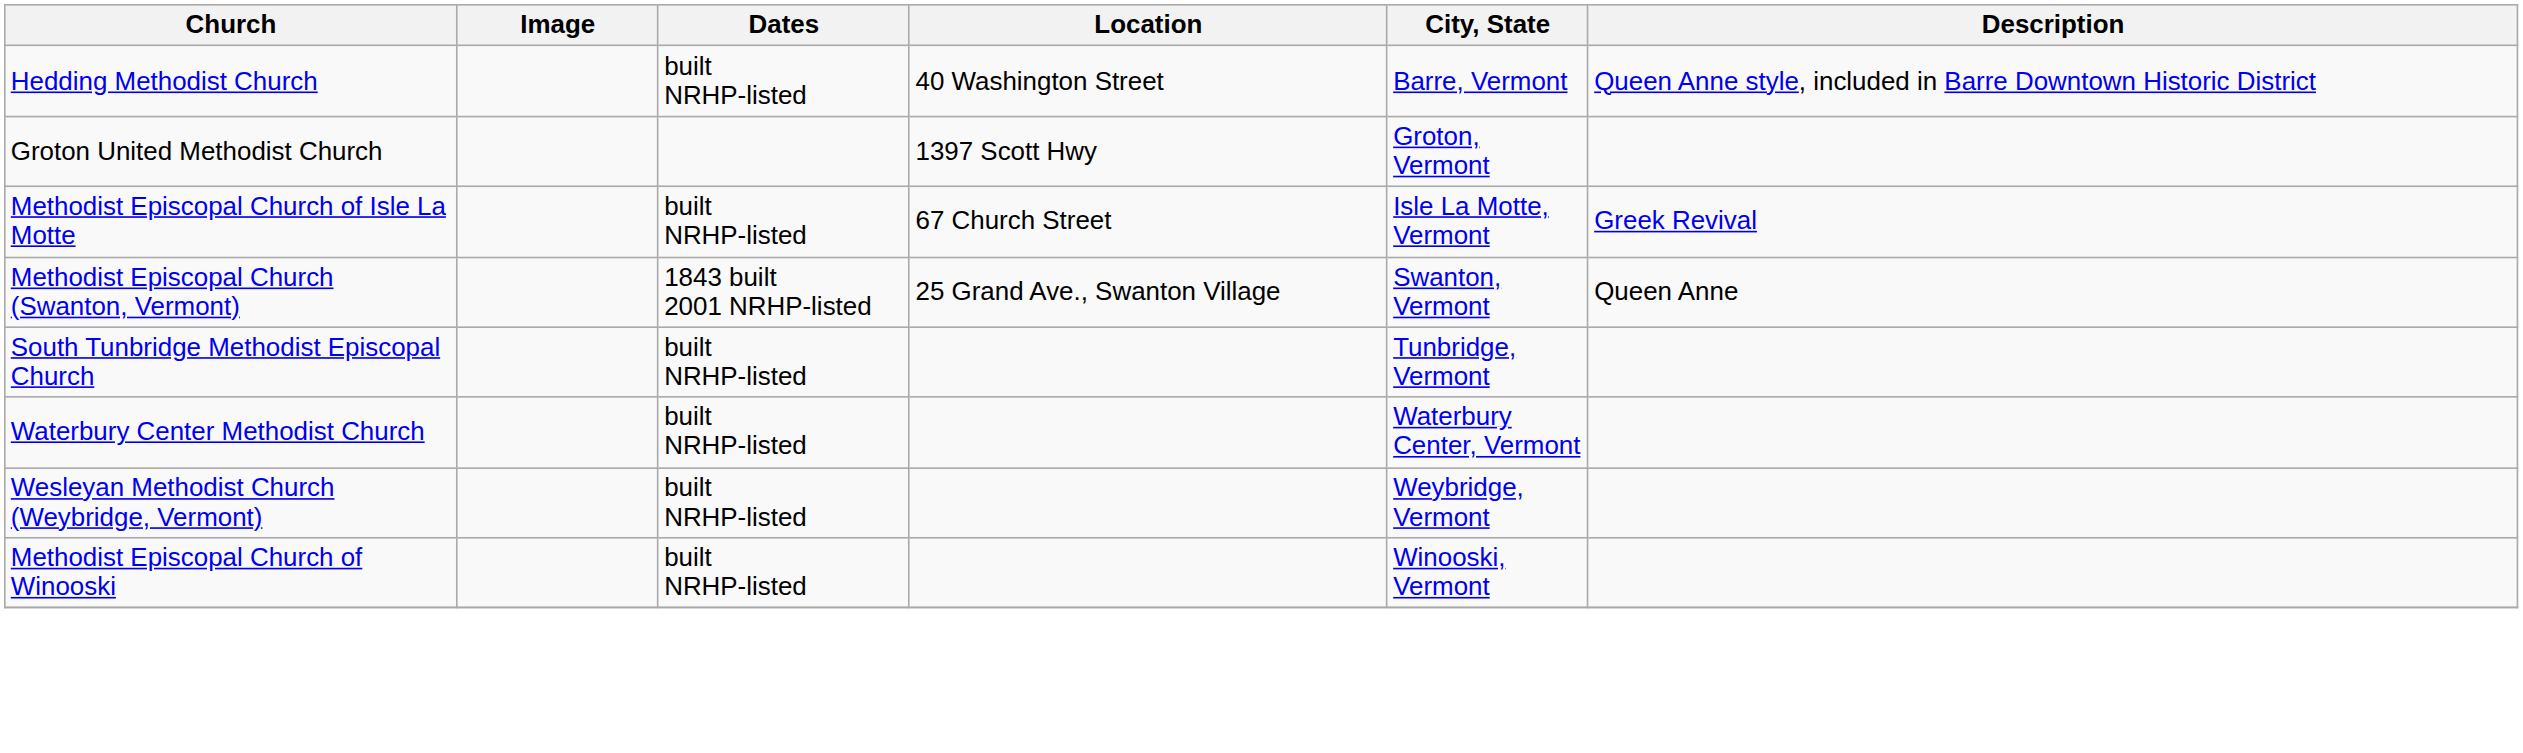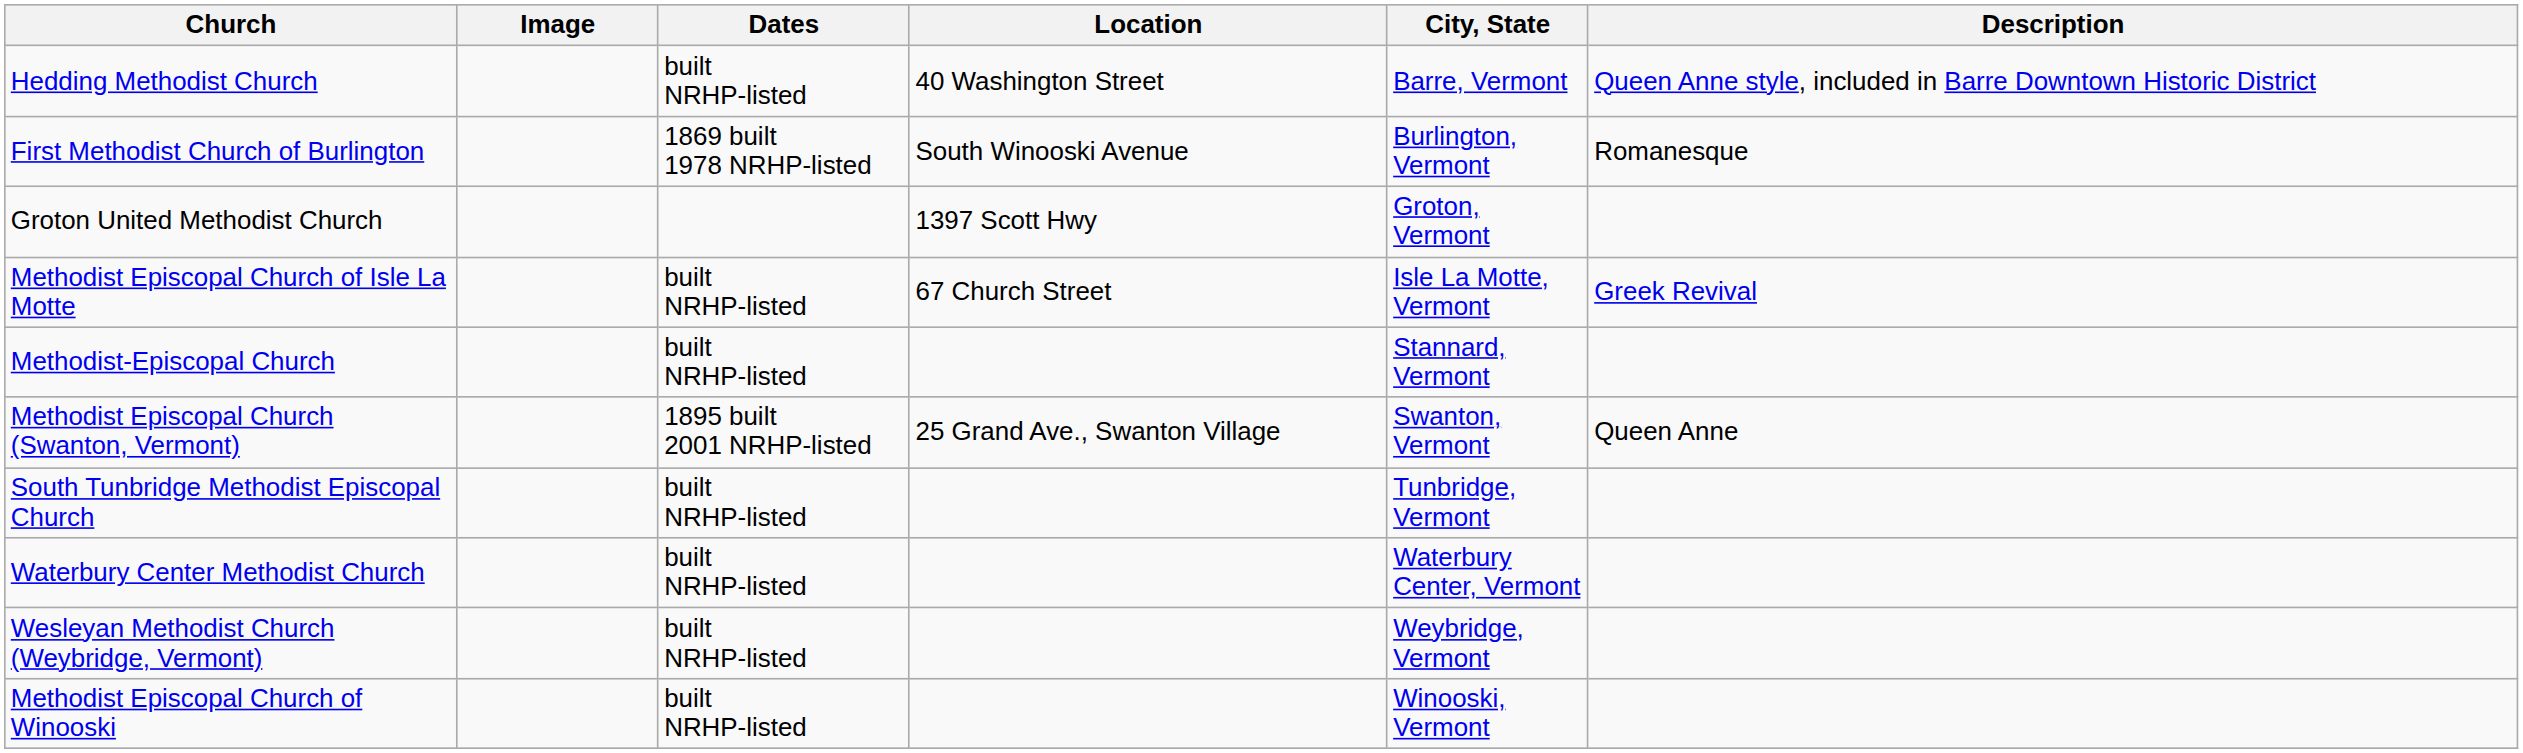+ row: First Methodist Church of Burlington | 1869 built 1978 NRHP-listed | South Winooski Avenue | Burlington, Vermont | Romanesque
+ row: Methodist-Episcopal Church | built NRHP-listed | Stannard, Vermont
Methodist Episcopal Church (Swanton, Vermont) | Dates: 1843 built 2001 NRHP-listed -> 1895 built 2001 NRHP-listed
